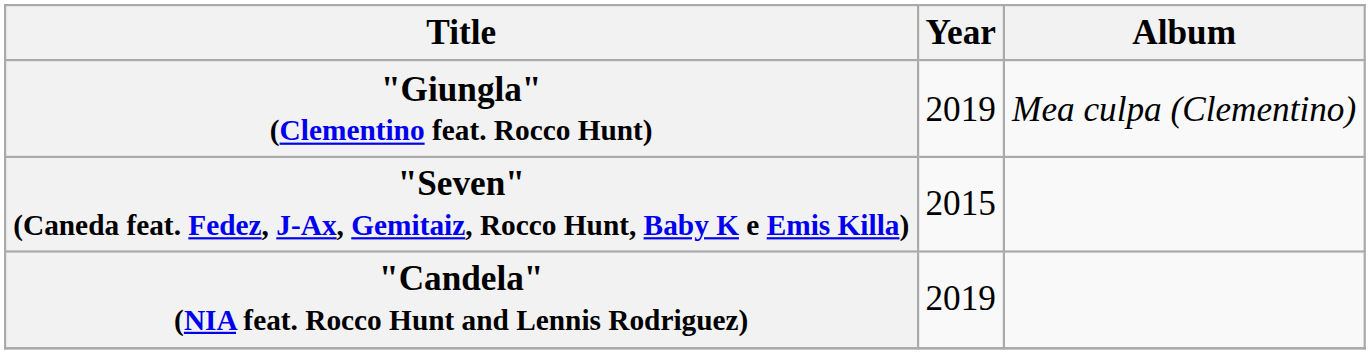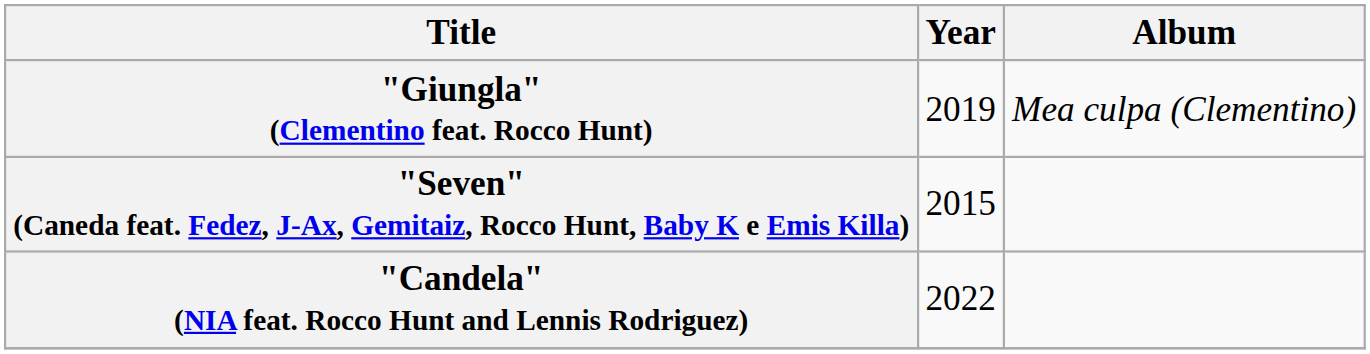"Candela" (NIA feat. Rocco Hunt and Lennis Rodriguez) | Year: 2019 -> 2022
